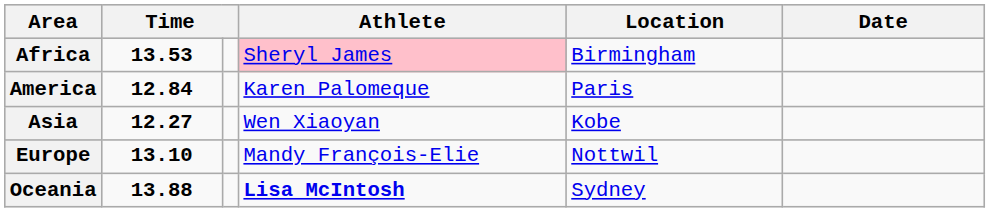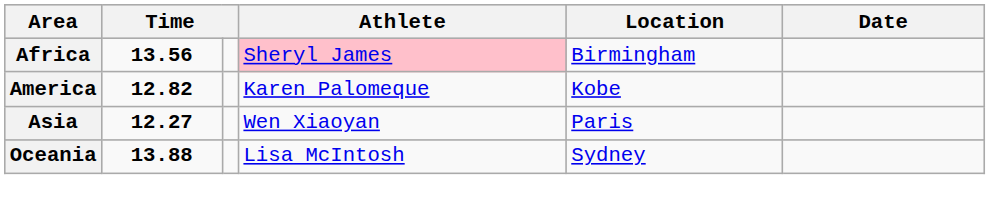Africa | column 2: 13.53 -> 13.56
America | column 2: 12.84 -> 12.82
America | Location: Paris -> Kobe
Asia | Location: Kobe -> Paris
- row: Europe | 13.10 | Mandy François-Elie | Nottwil
Oceania | Athlete: bold -> normal
